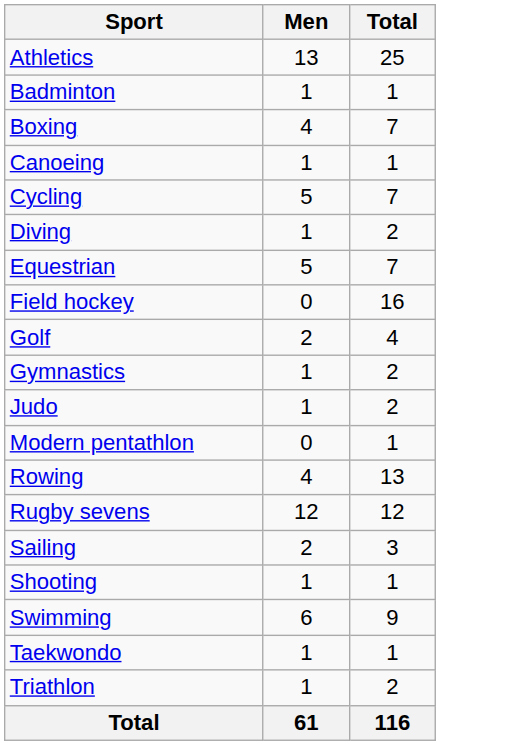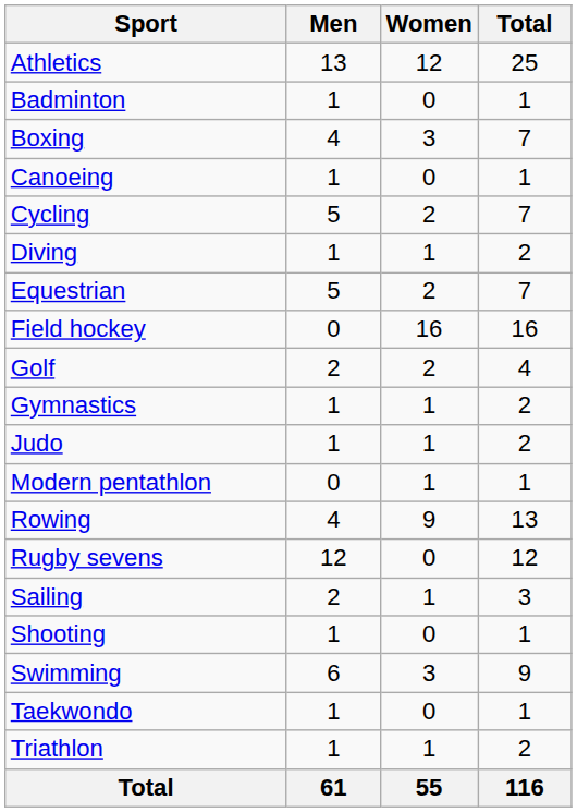+ column: Women | 12 | 0 | 3 | 0 | 2 | 1 | 2 | 16 | 2 | 1 | 1 | 1 | 9 | 0 | 1 | 0 | 3 | 0 | 1 | 55
